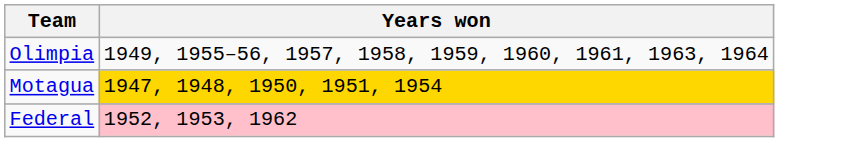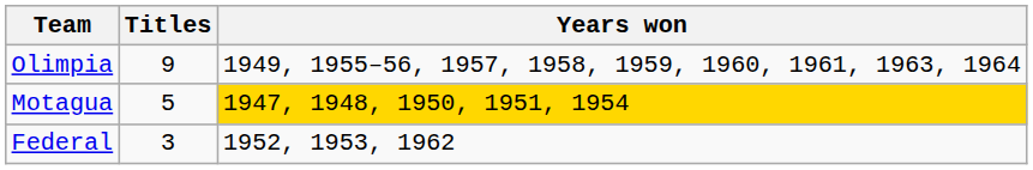+ column: Titles | 9 | 5 | 3
Federal | Years won: pink background -> no background
